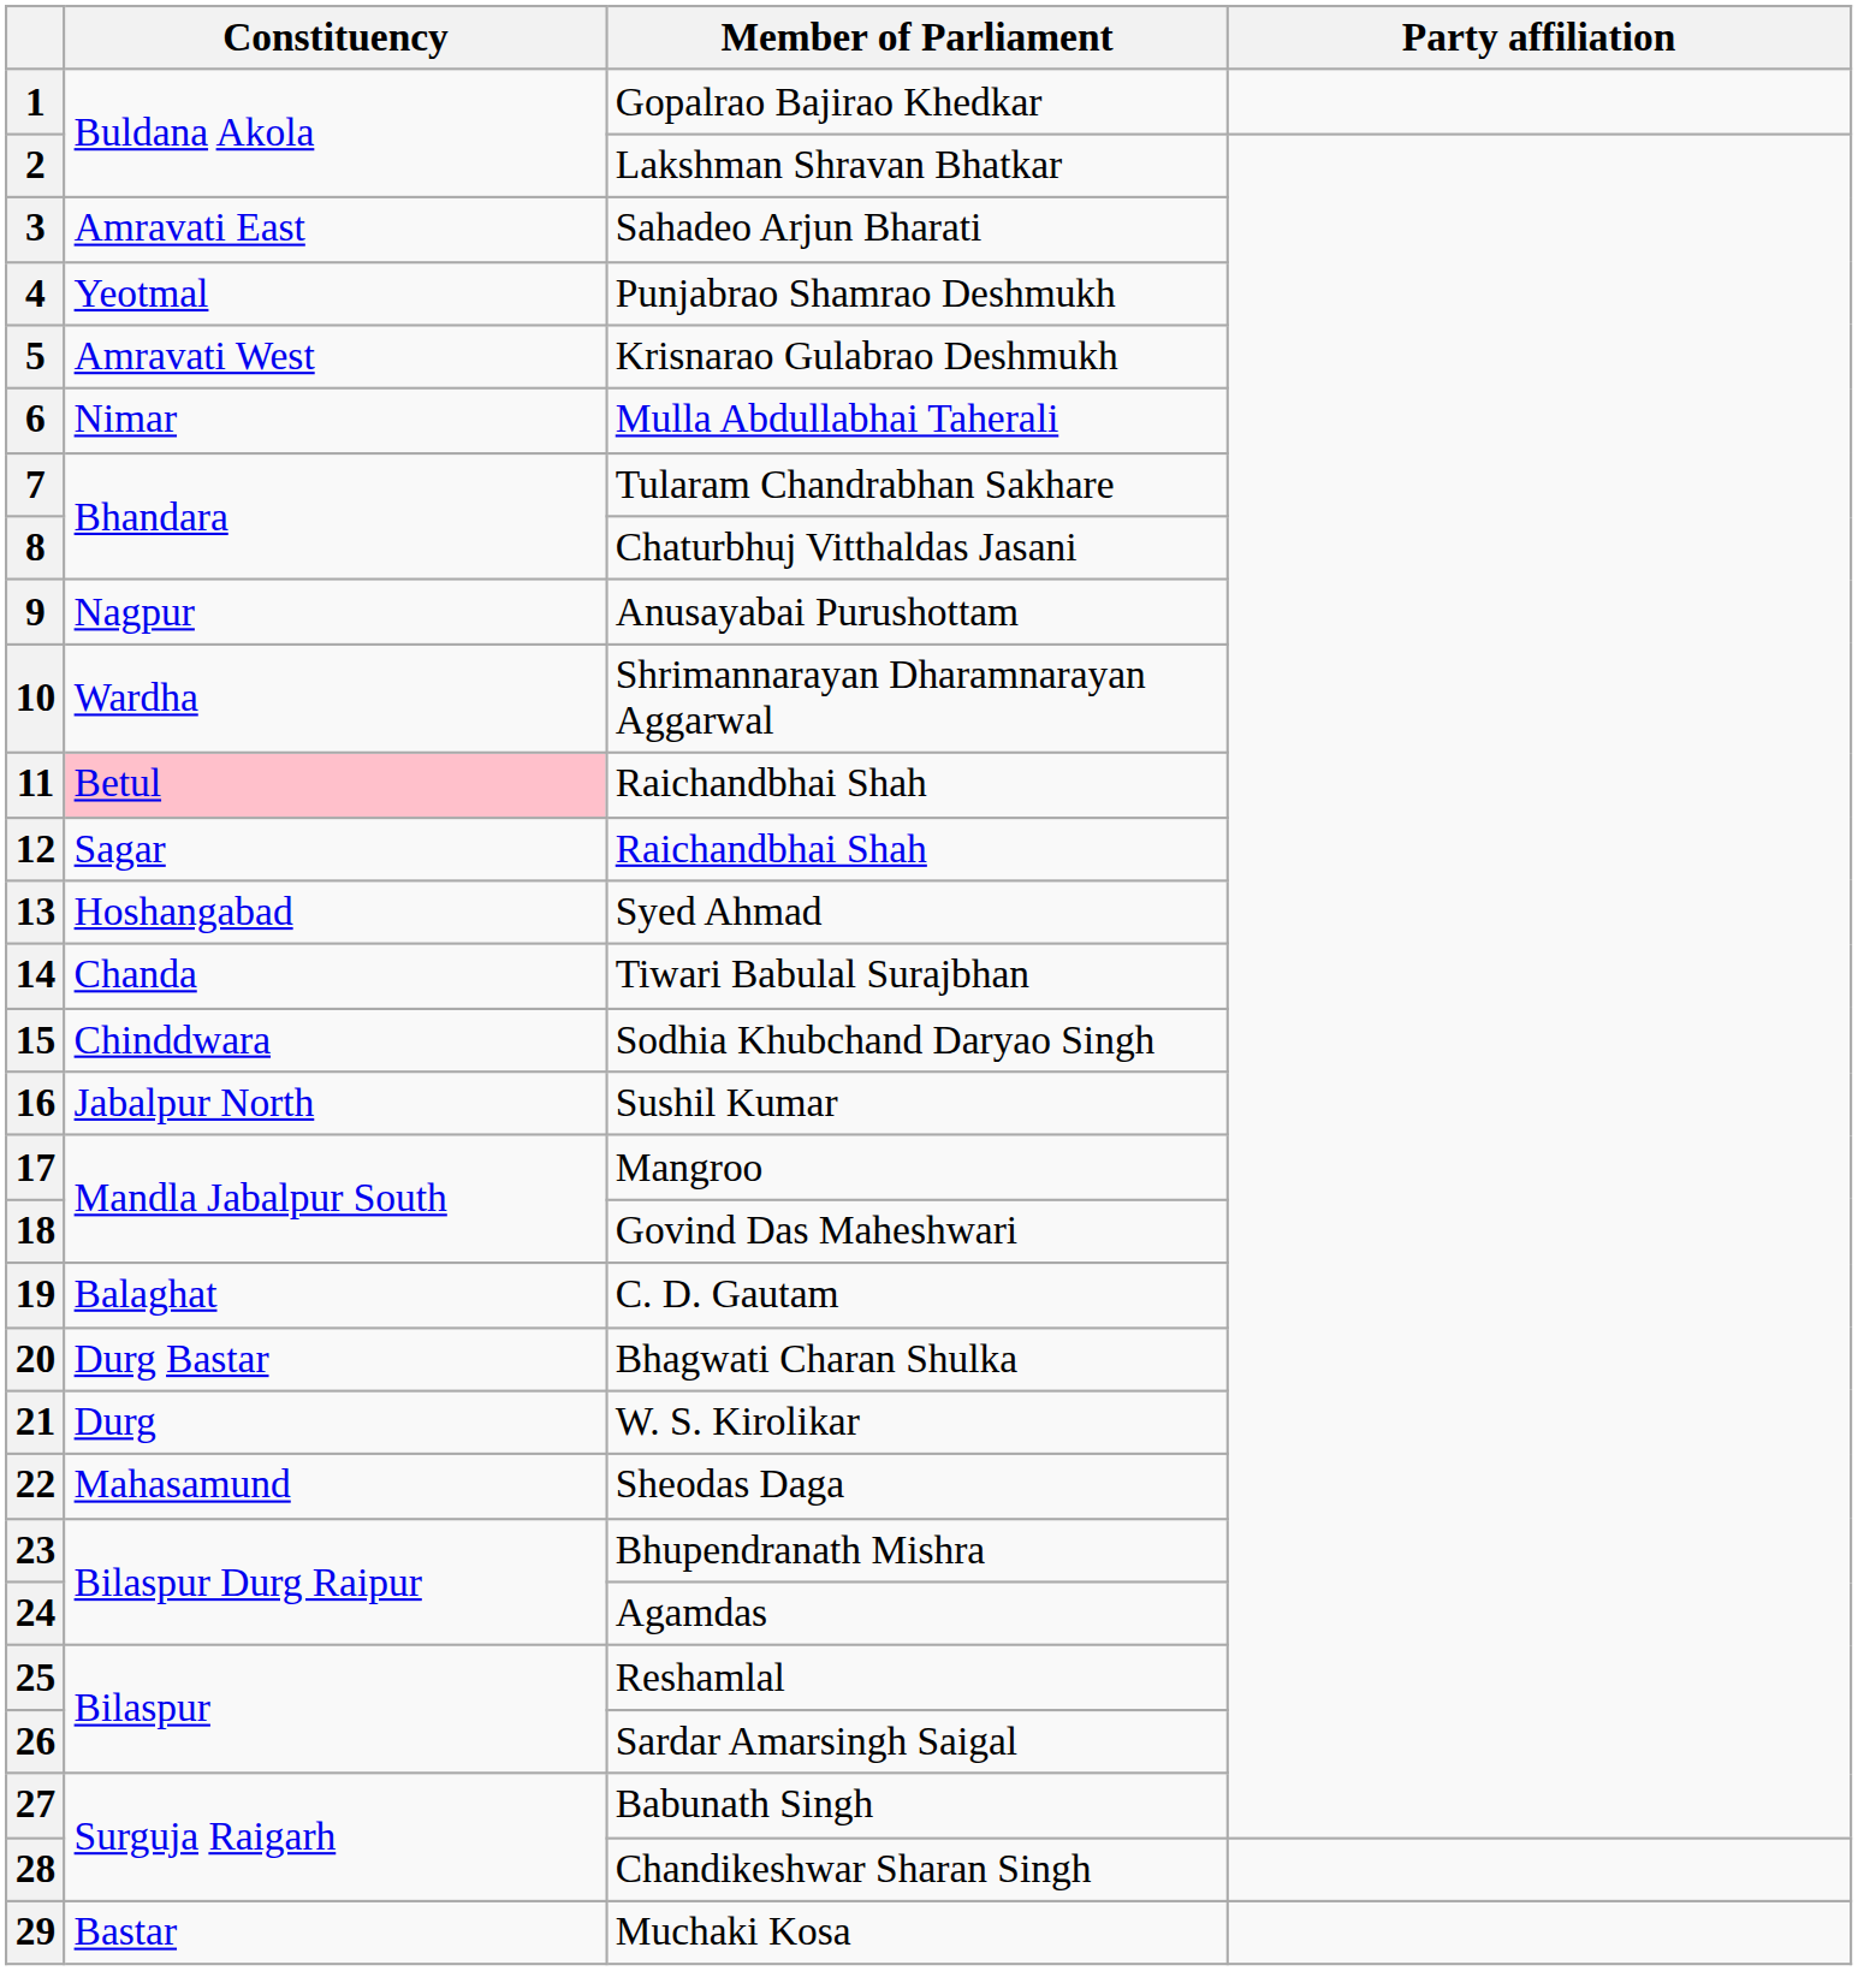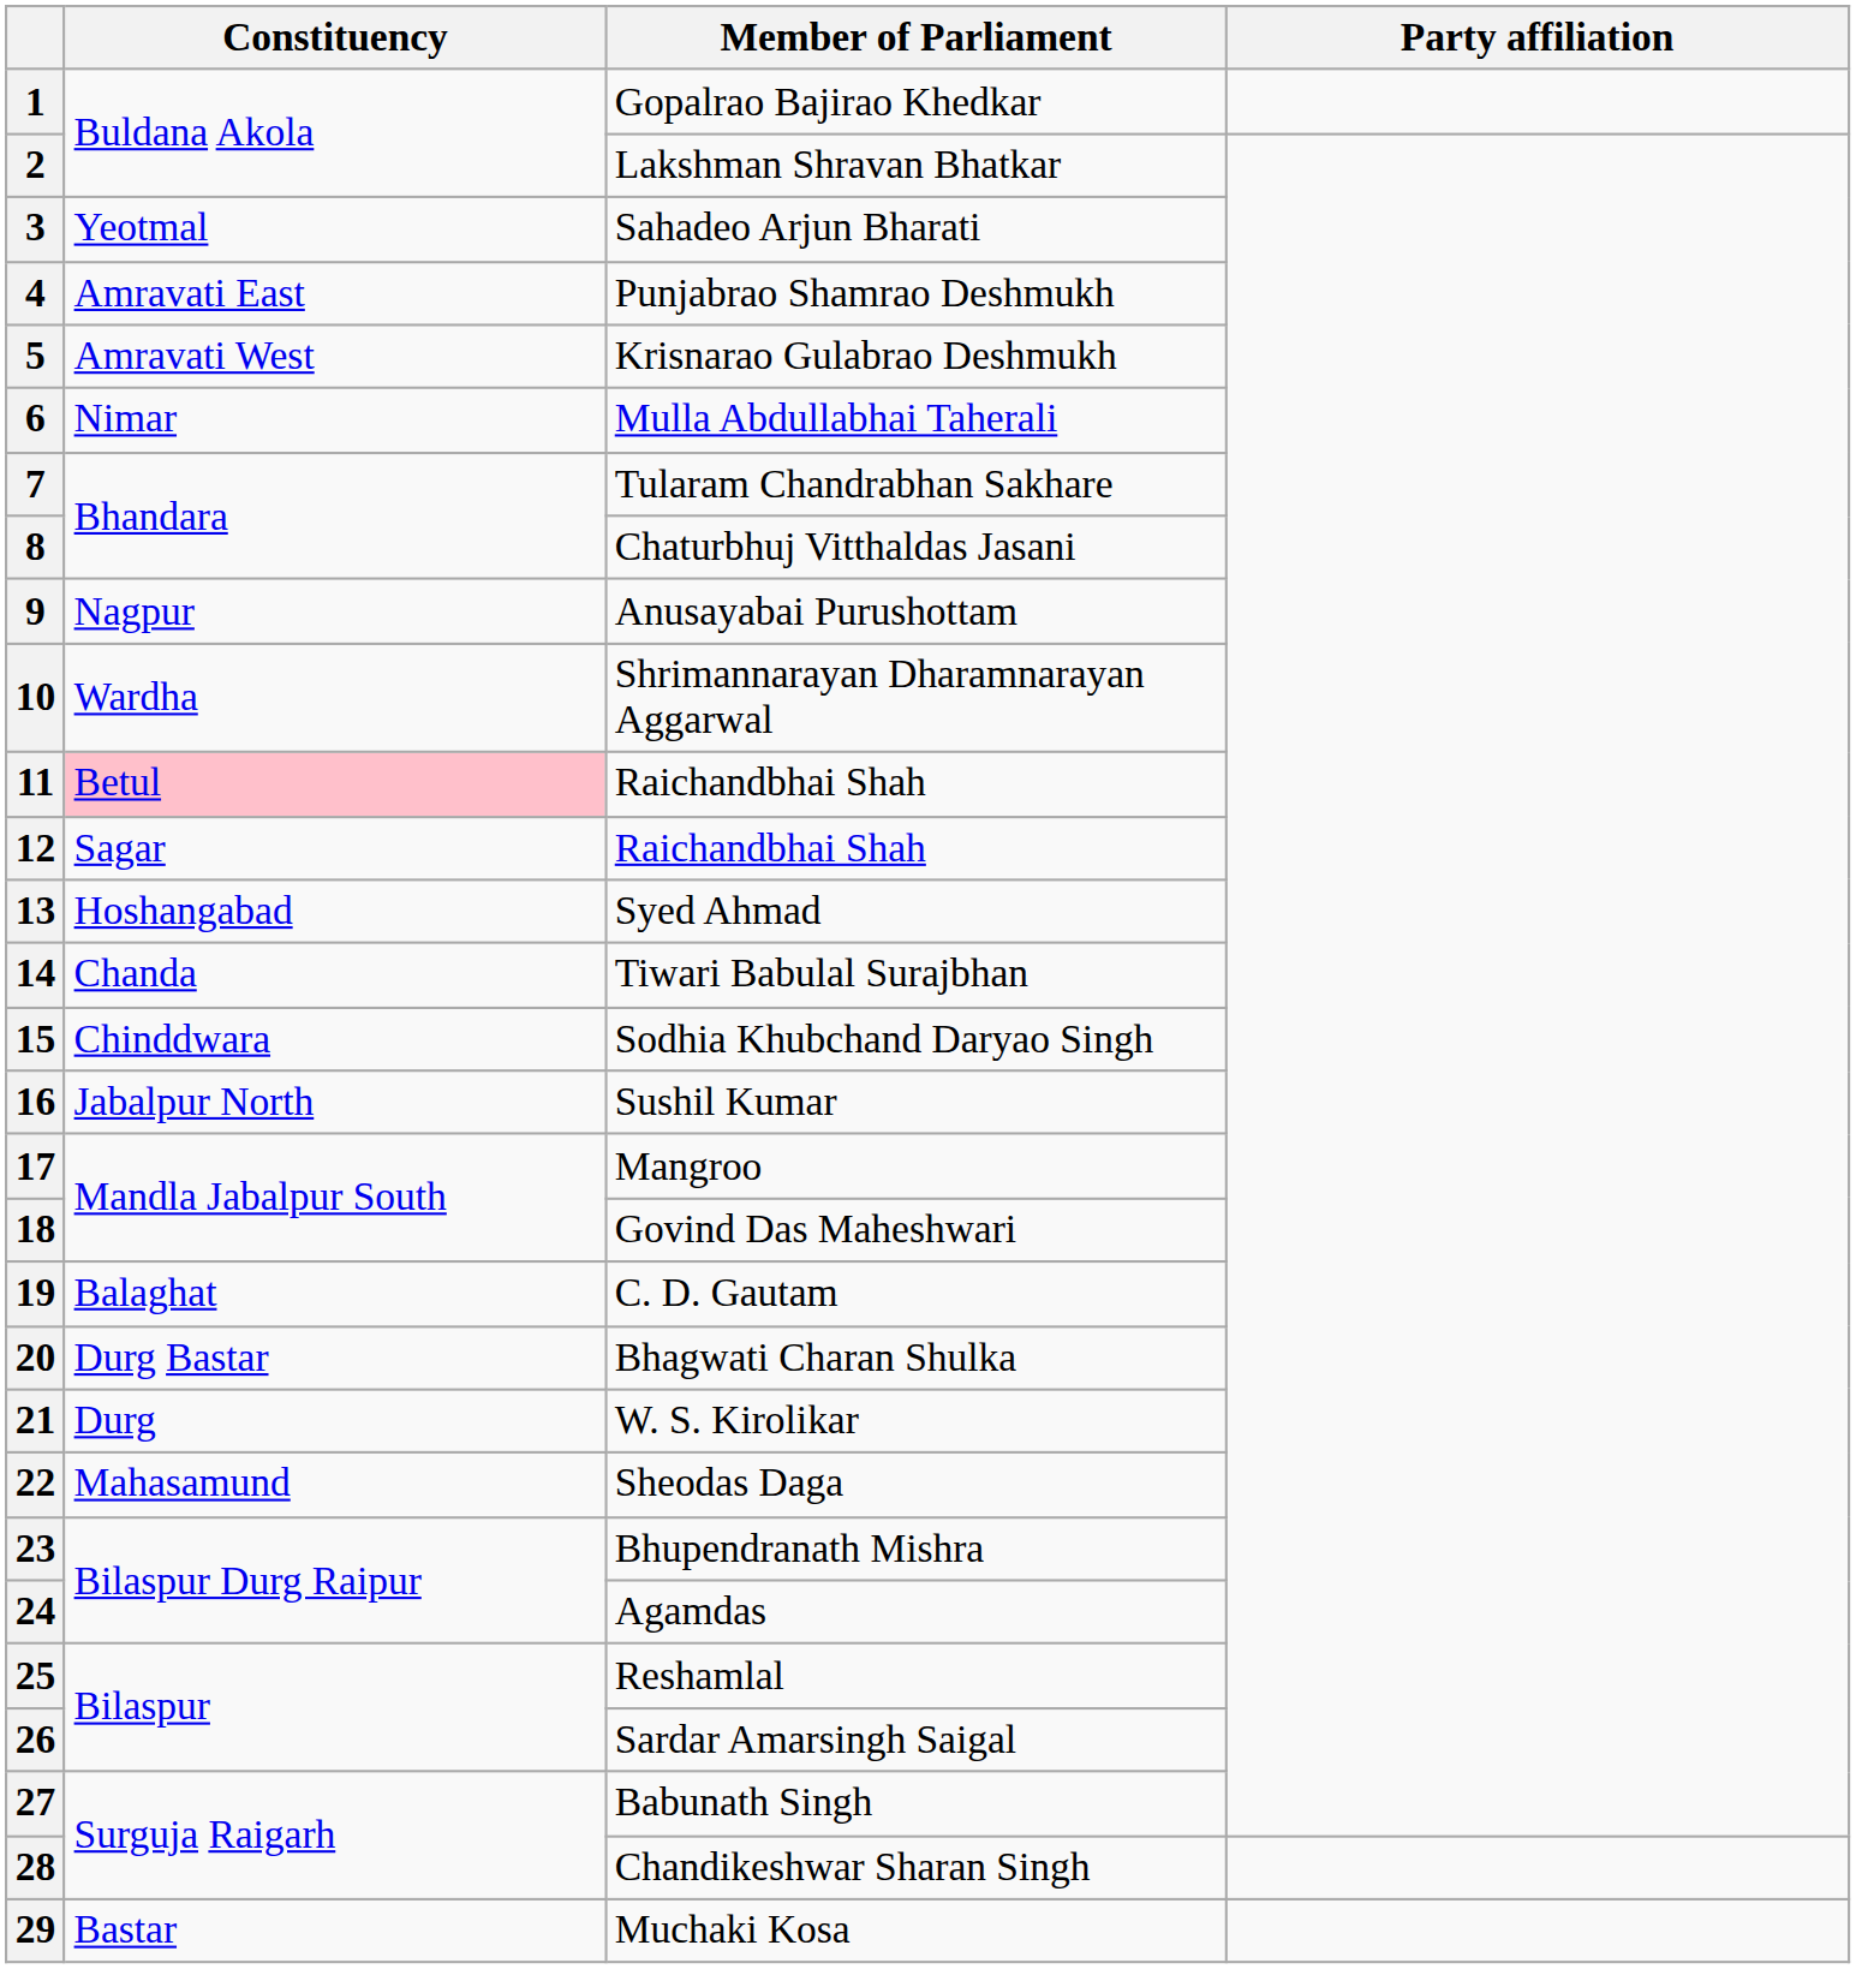3 | Constituency: Amravati East -> Yeotmal
4 | Constituency: Yeotmal -> Amravati East
